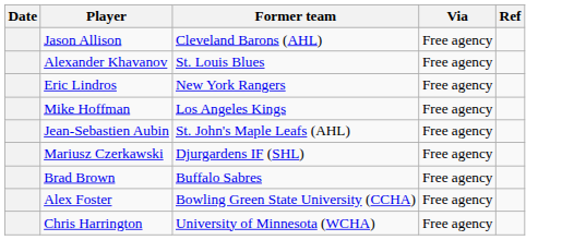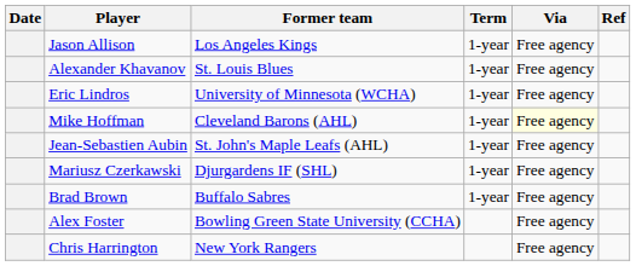+ column: Term | 1-year | 1-year | 1-year | 1-year | 1-year | 1-year | 1-year
Jason Allison | Former team: Cleveland Barons (AHL) -> Los Angeles Kings
Eric Lindros | Former team: New York Rangers -> University of Minnesota (WCHA)
Mike Hoffman | Former team: Los Angeles Kings -> Cleveland Barons (AHL)
Mike Hoffman | Via: no background -> lightyellow background
Chris Harrington | Former team: University of Minnesota (WCHA) -> New York Rangers
